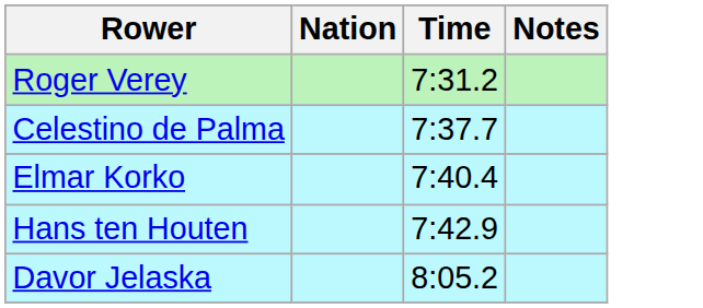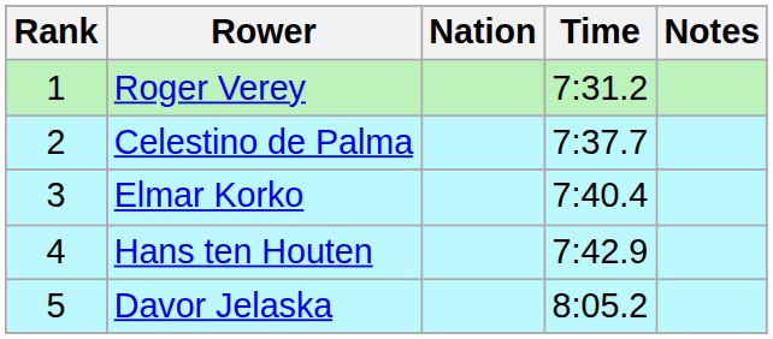+ column: Rank | 1 | 2 | 3 | 4 | 5
